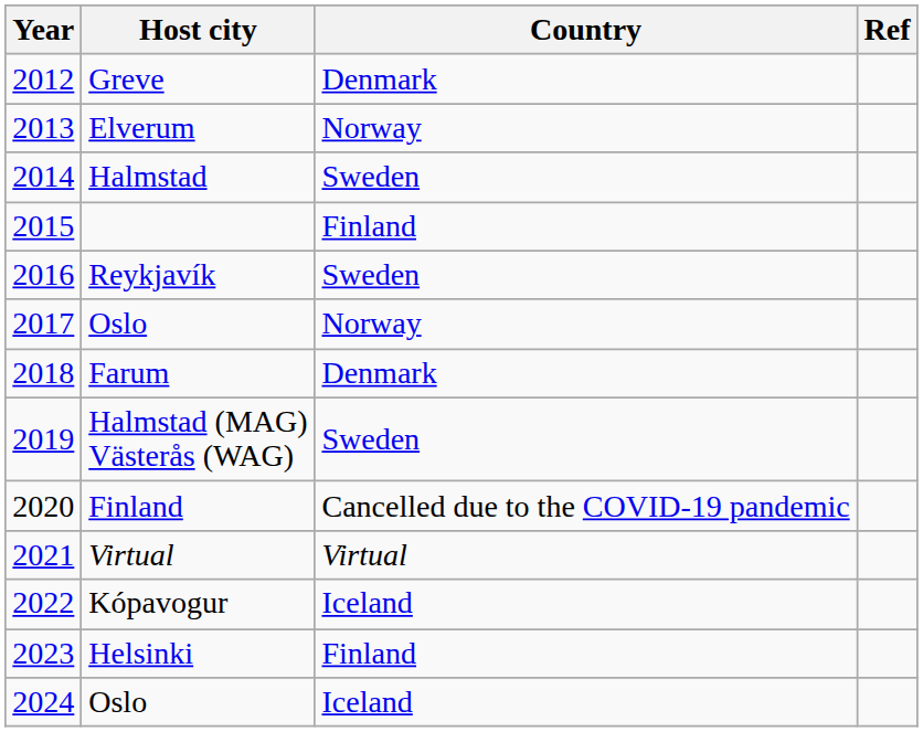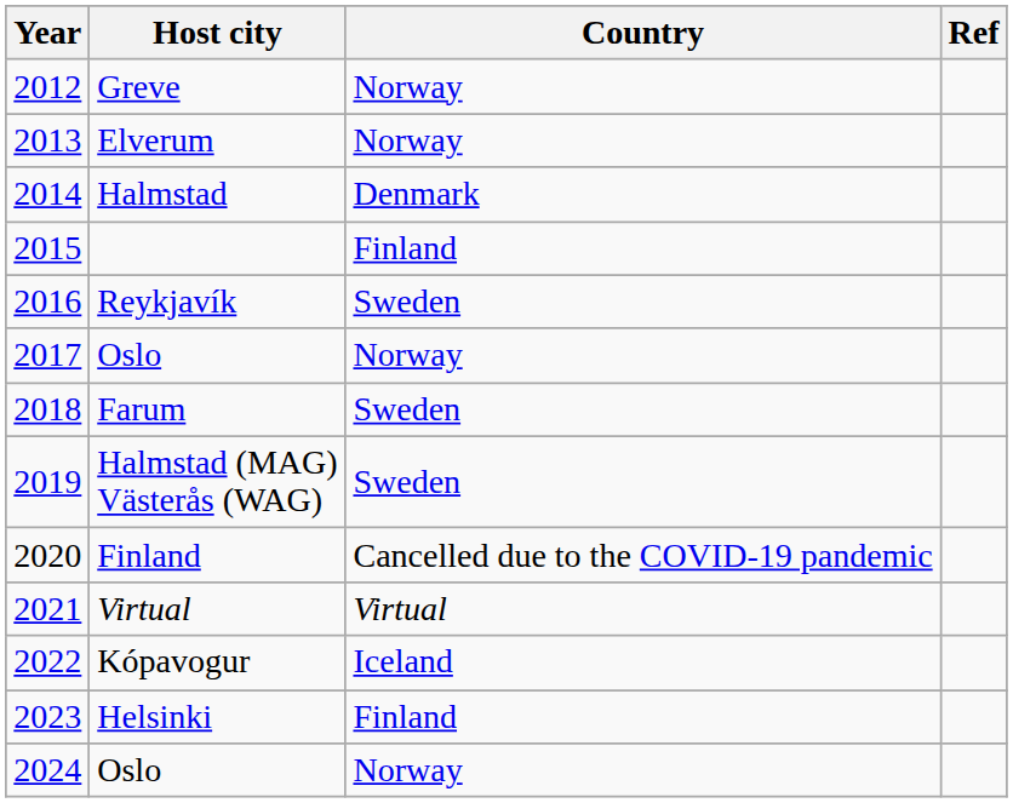Greve | Country: Denmark -> Norway
Halmstad | Country: Sweden -> Denmark
Farum | Country: Denmark -> Sweden
2024 / Oslo | Country: Iceland -> Norway
